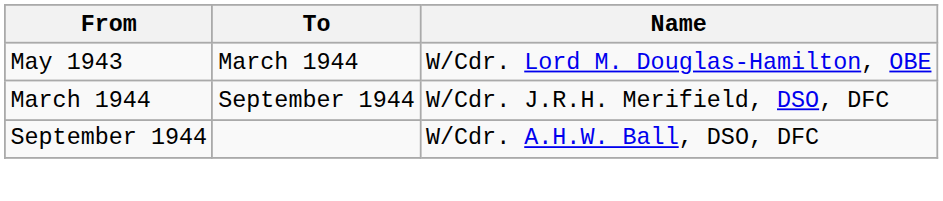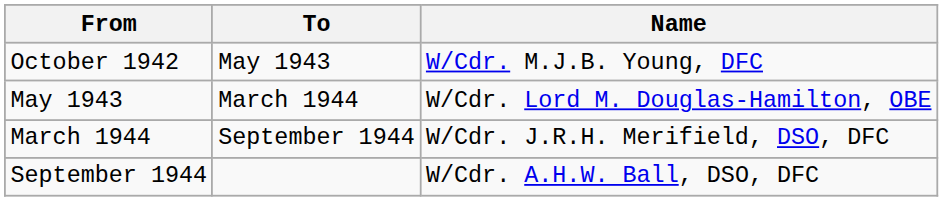+ row: October 1942 | May 1943 | W/Cdr. M.J.B. Young, DFC
